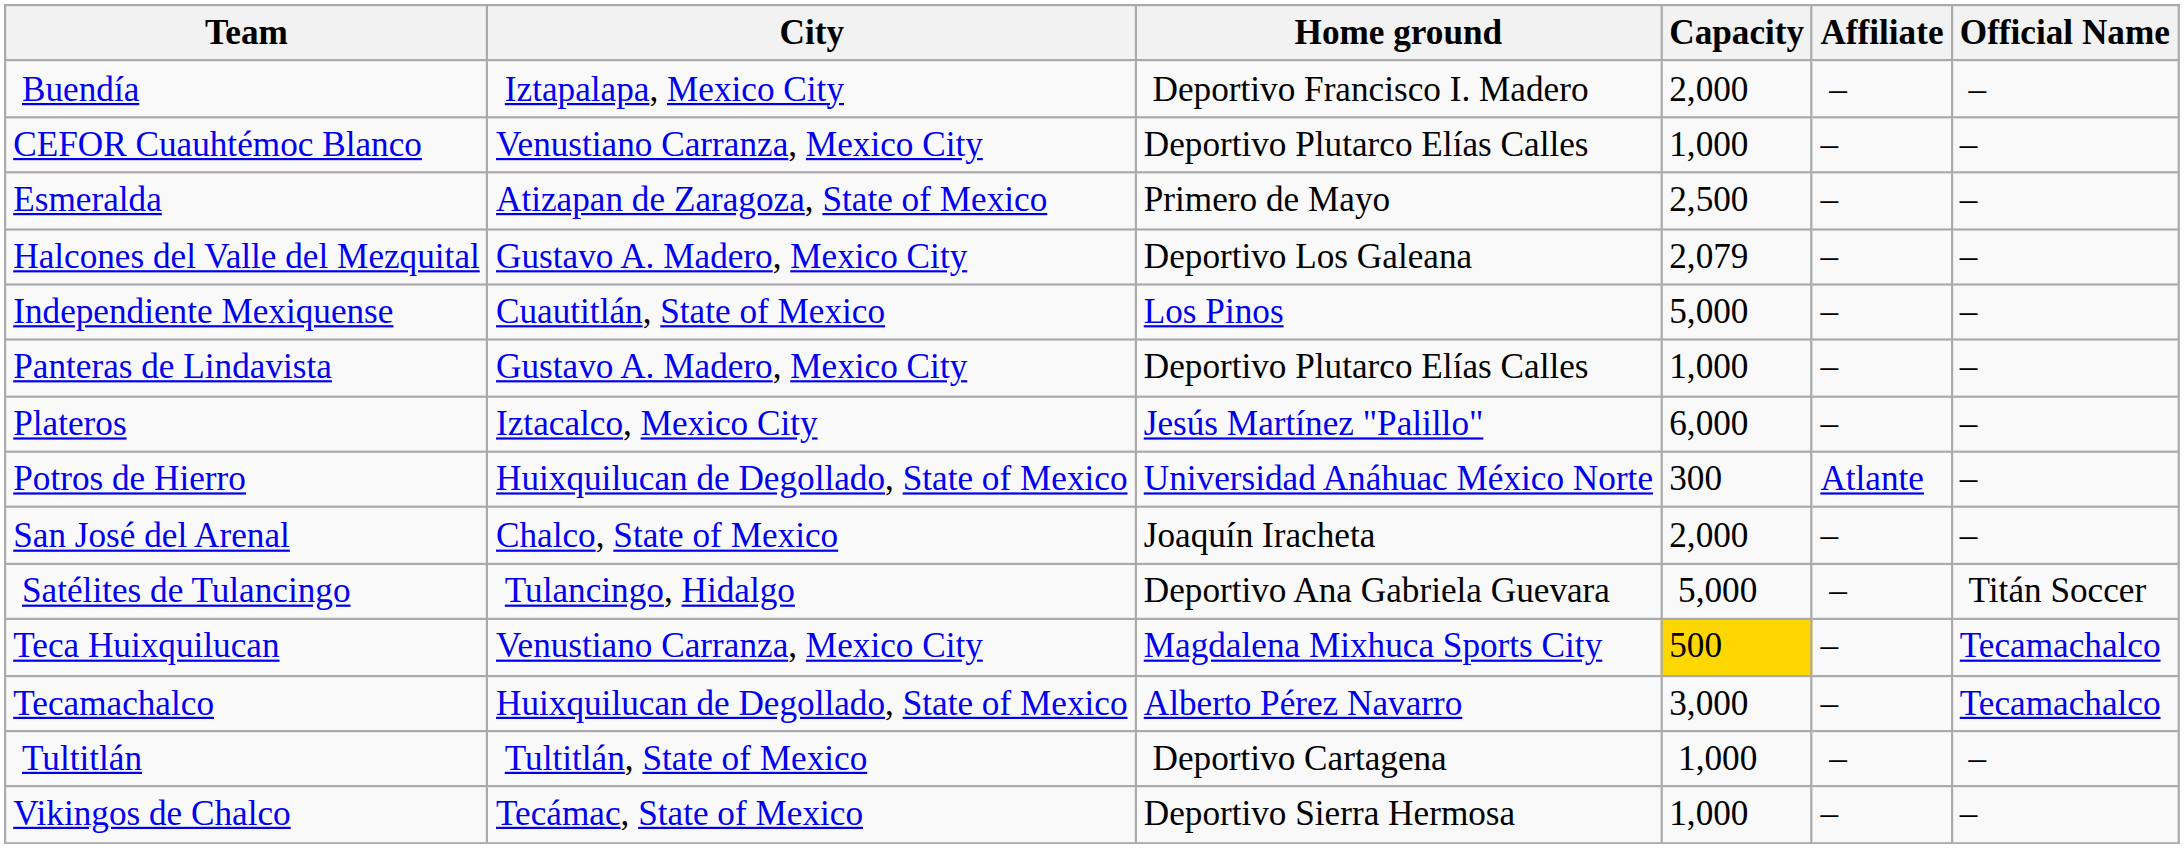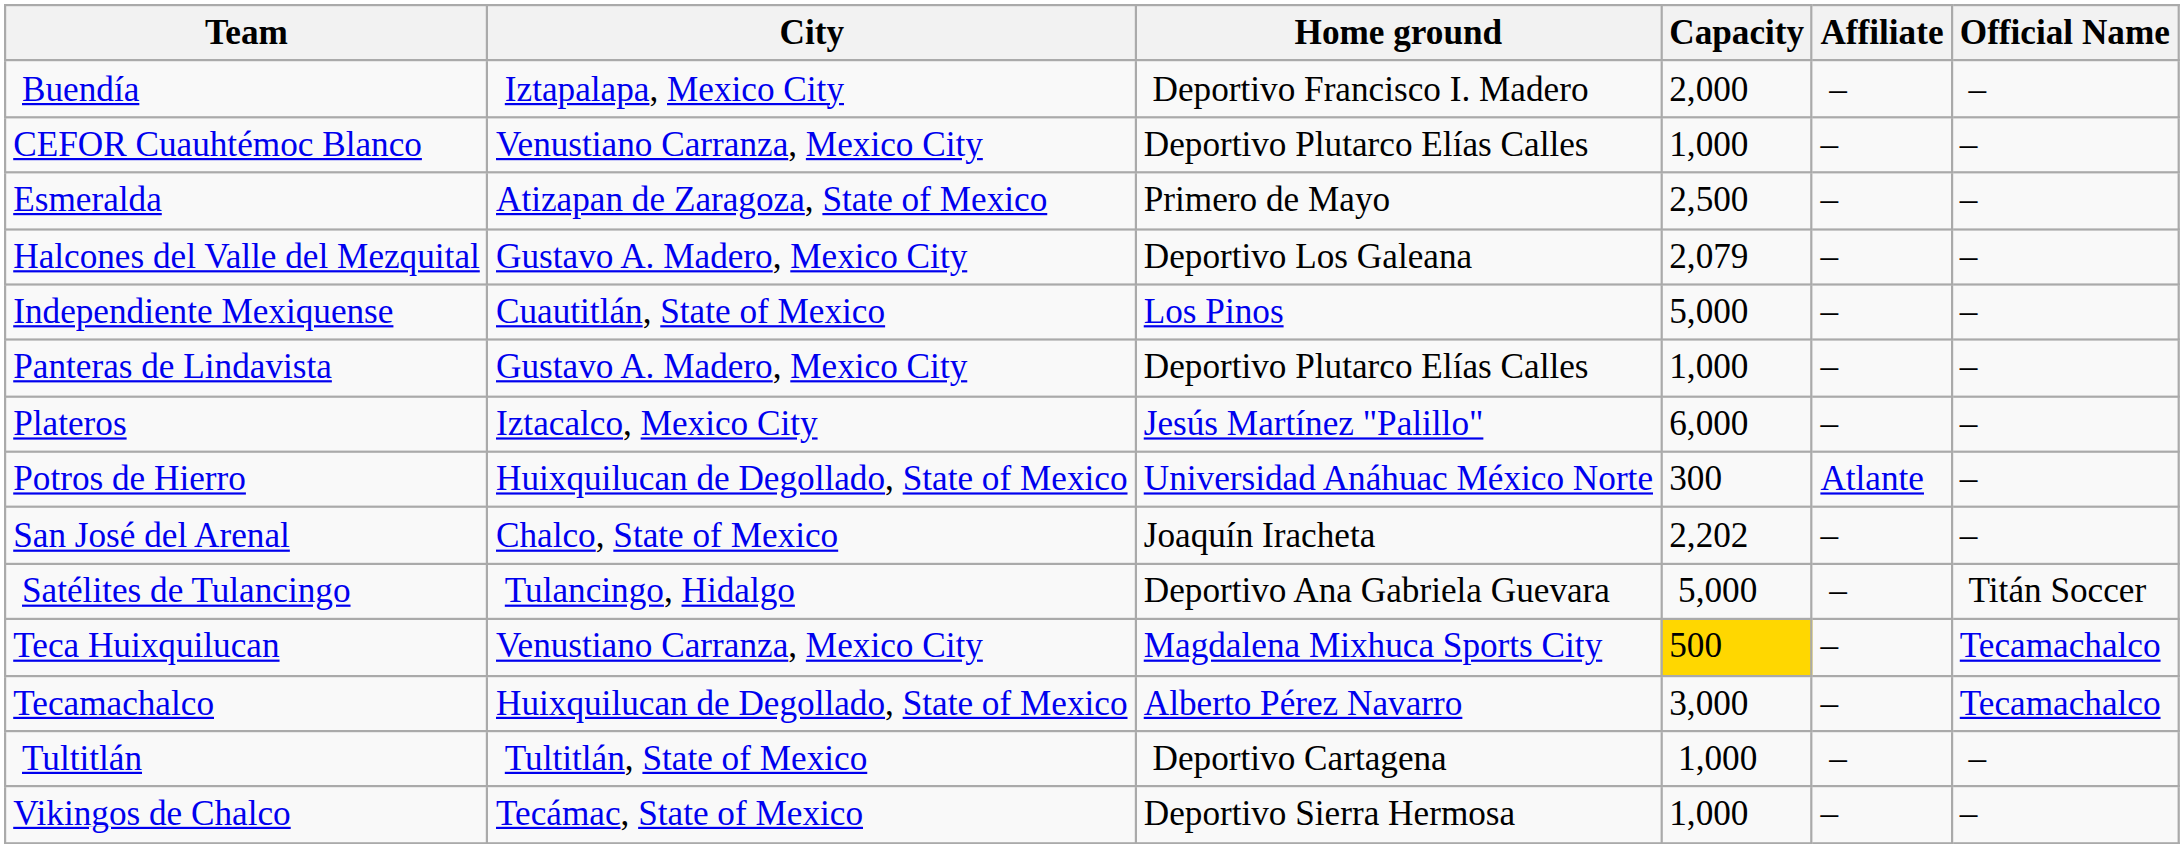San José del Arenal | Capacity: 2,000 -> 2,202
